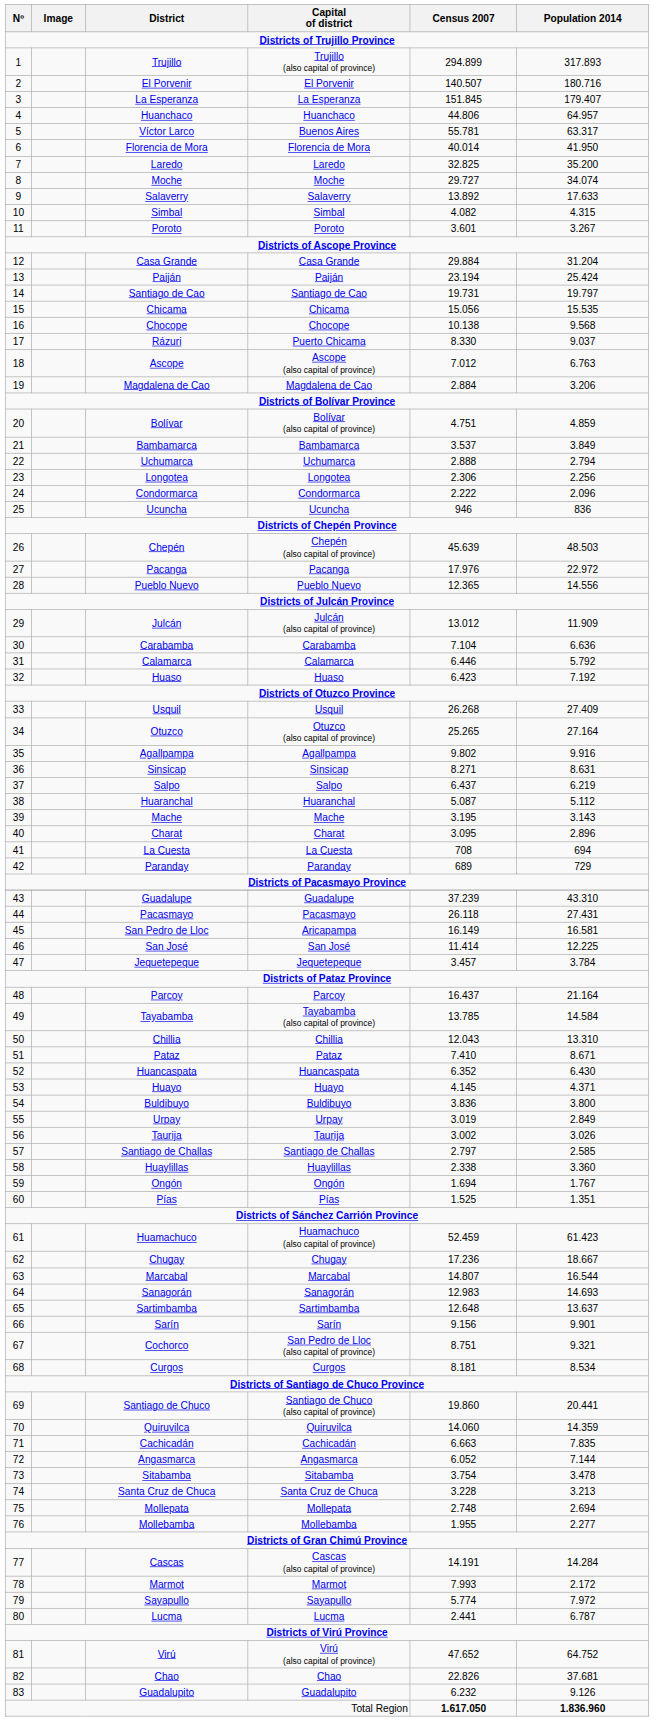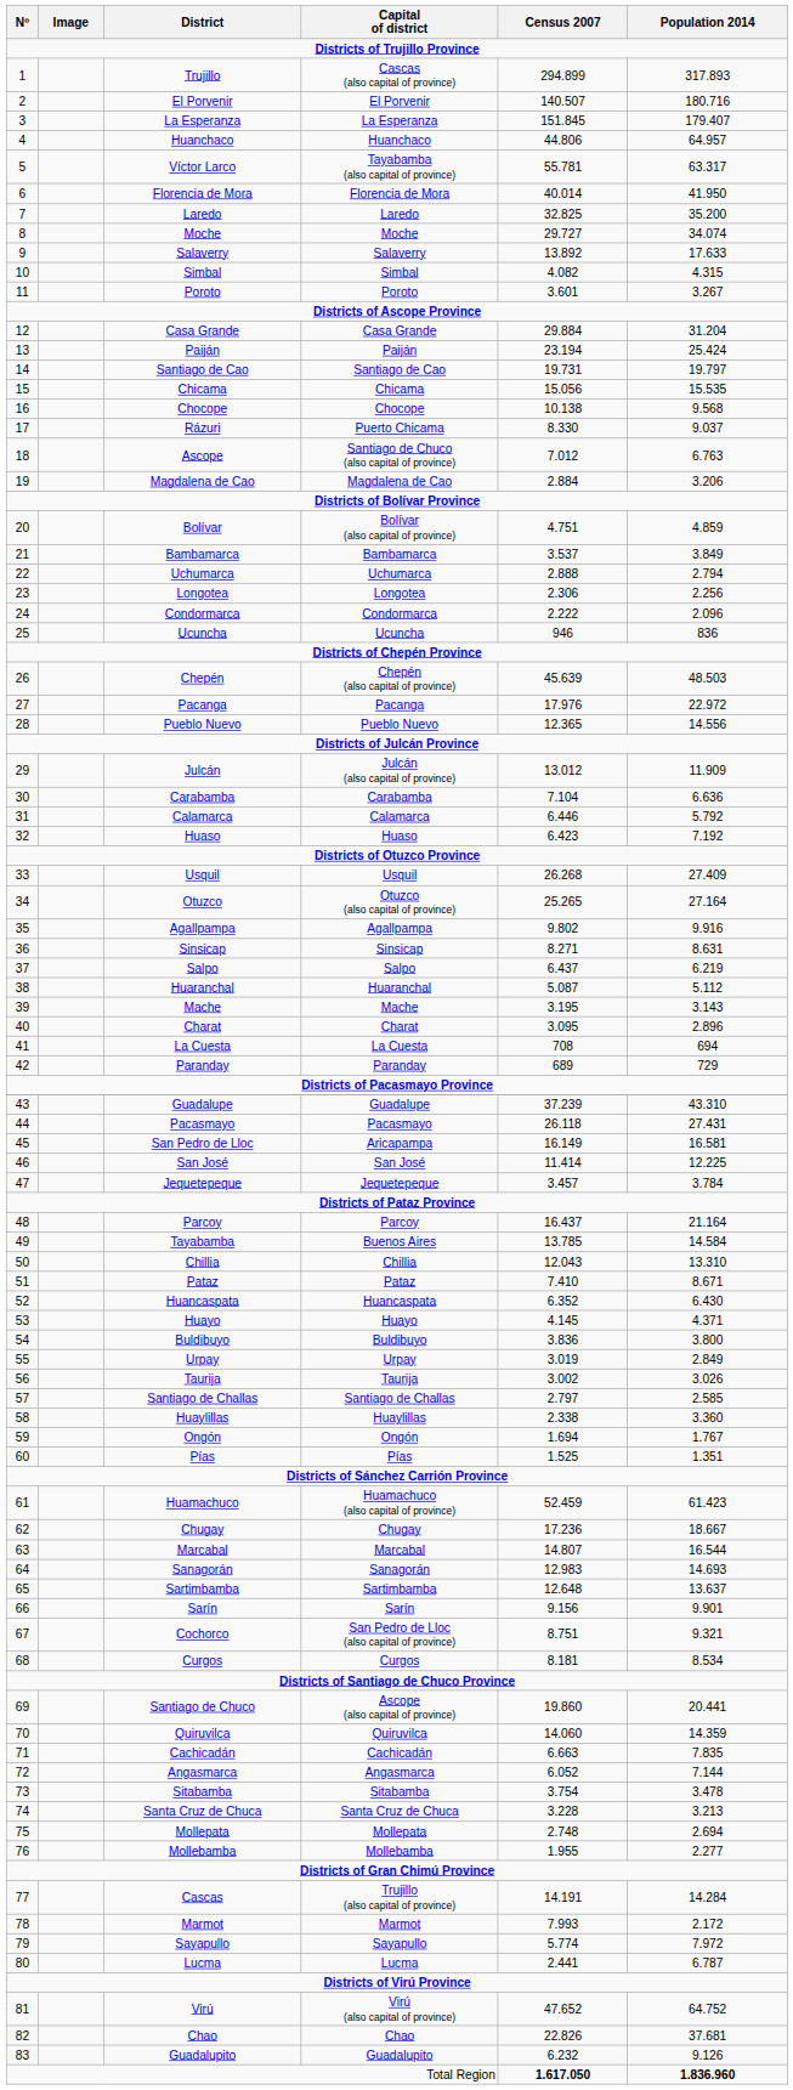Trujillo | Capital of district: Trujillo (also capital of province) -> Cascas (also capital of province)
Víctor Larco | Capital of district: Buenos Aires -> Tayabamba (also capital of province)
Ascope | Capital of district: Ascope (also capital of province) -> Santiago de Chuco (also capital of province)
Tayabamba | Capital of district: Tayabamba (also capital of province) -> Buenos Aires
Santiago de Chuco | Capital of district: Santiago de Chuco (also capital of province) -> Ascope (also capital of province)
Cascas | Capital of district: Cascas (also capital of province) -> Trujillo (also capital of province)
